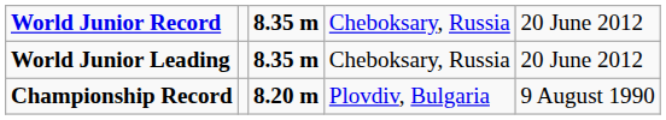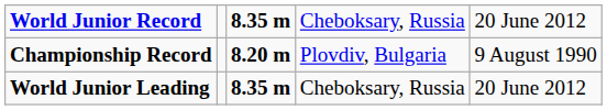rows swapped: Championship Record <-> World Junior Leading
